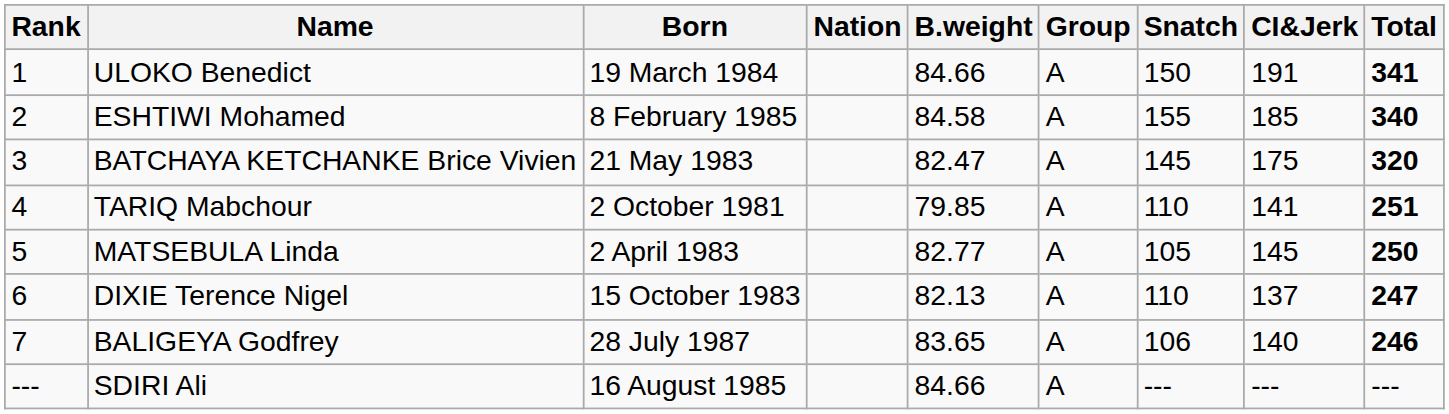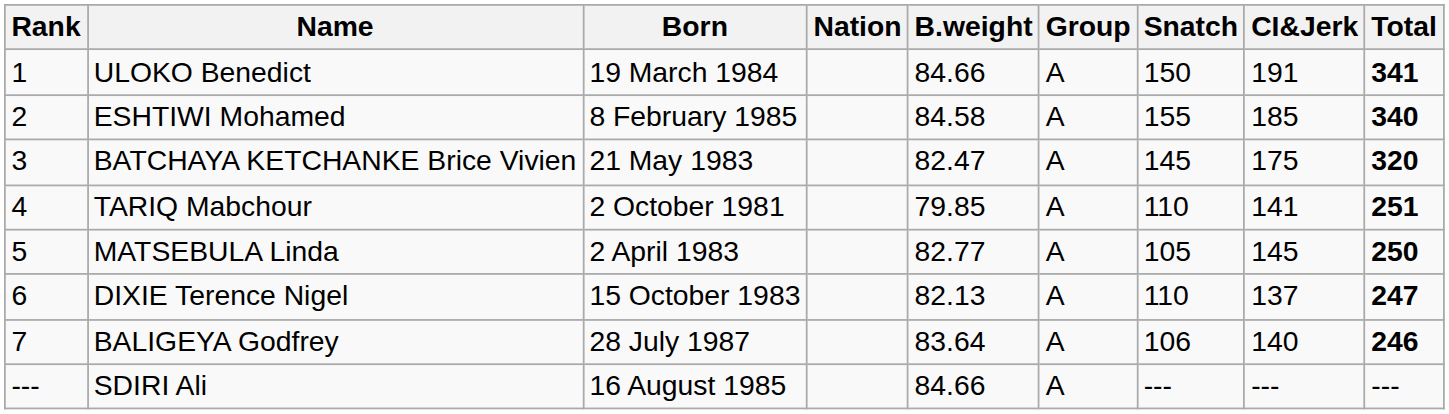BALIGEYA Godfrey | B.weight: 83.65 -> 83.64
